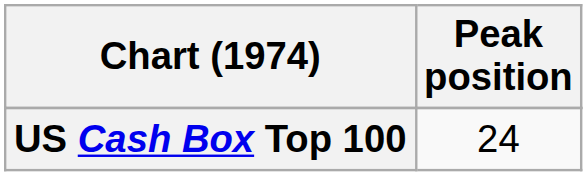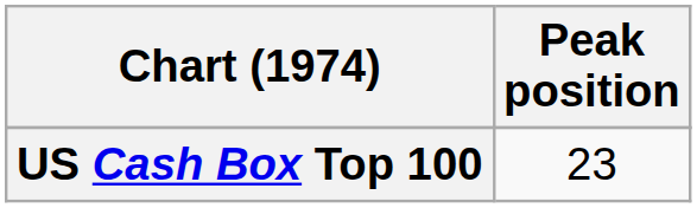US Cash Box Top 100 | Peak position: 24 -> 23
